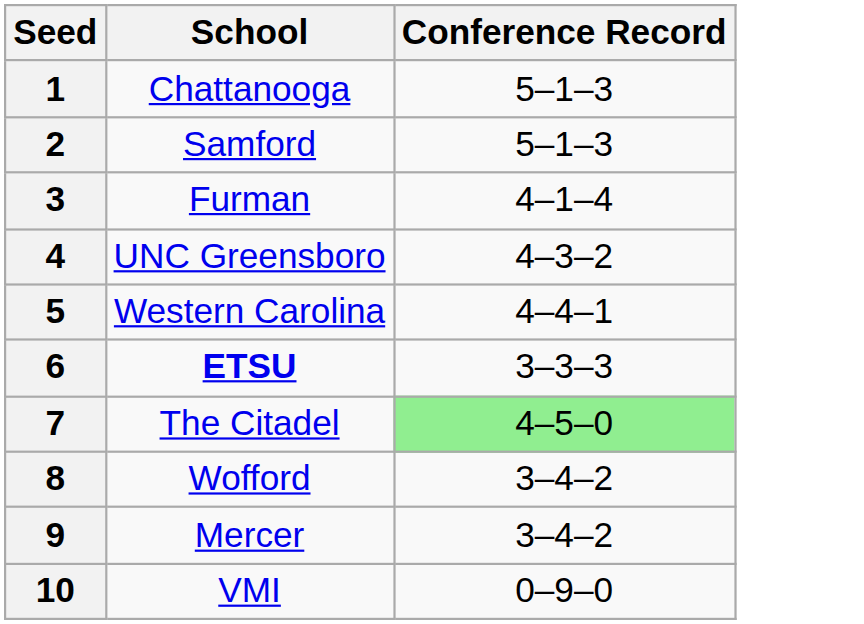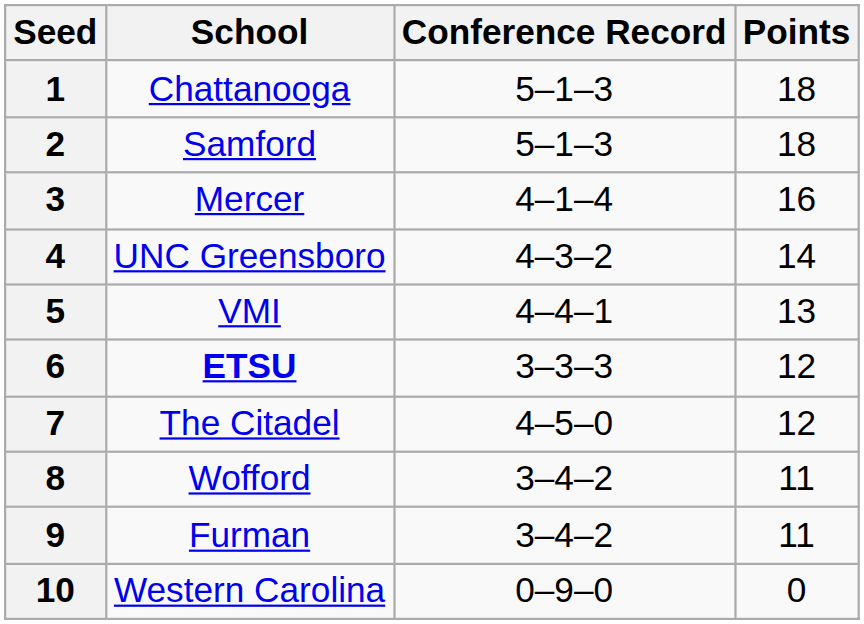+ column: Points | 18 | 18 | 16 | 14 | 13 | 12 | 12 | 11 | 11 | 0
3 | School: Furman -> Mercer
5 | School: Western Carolina -> VMI
7 | Conference Record: lightgreen background -> no background
9 | School: Mercer -> Furman
10 | School: VMI -> Western Carolina
